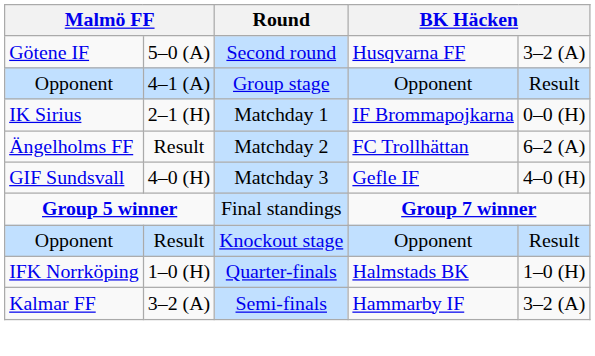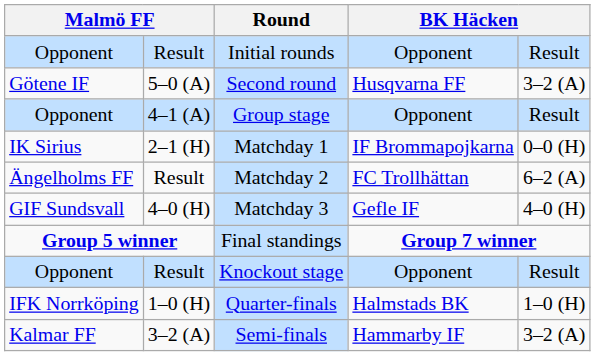+ row: Opponent | Result | Initial rounds | Opponent | Result
